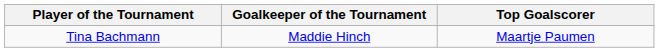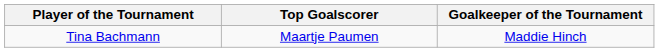columns swapped: Top Goalscorer <-> Goalkeeper of the Tournament
